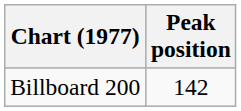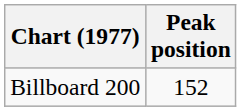Billboard 200 | Peak position: 142 -> 152
